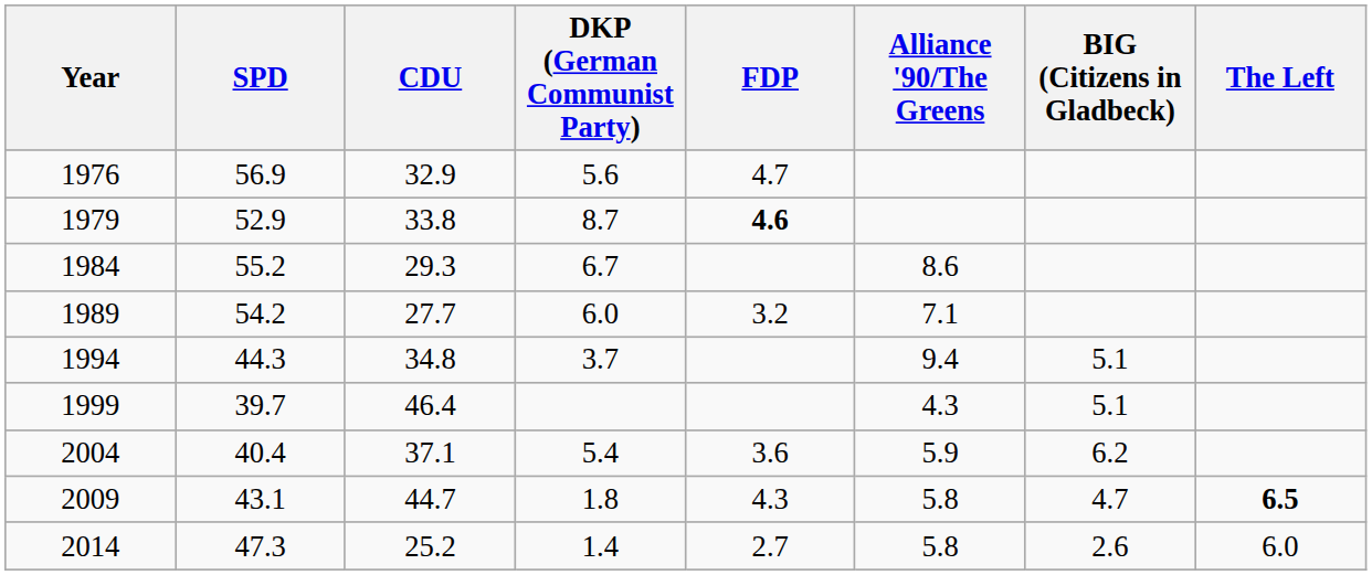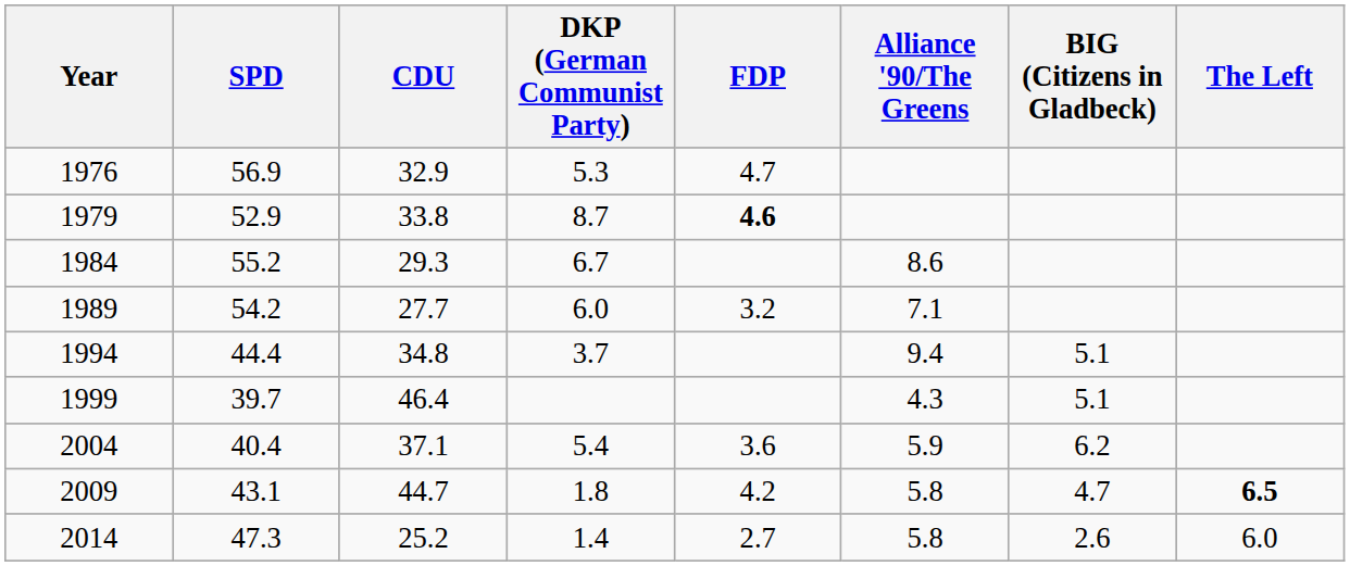1976 | DKP (German Communist Party): 5.6 -> 5.3
1994 | SPD: 44.3 -> 44.4
2009 | FDP: 4.3 -> 4.2
